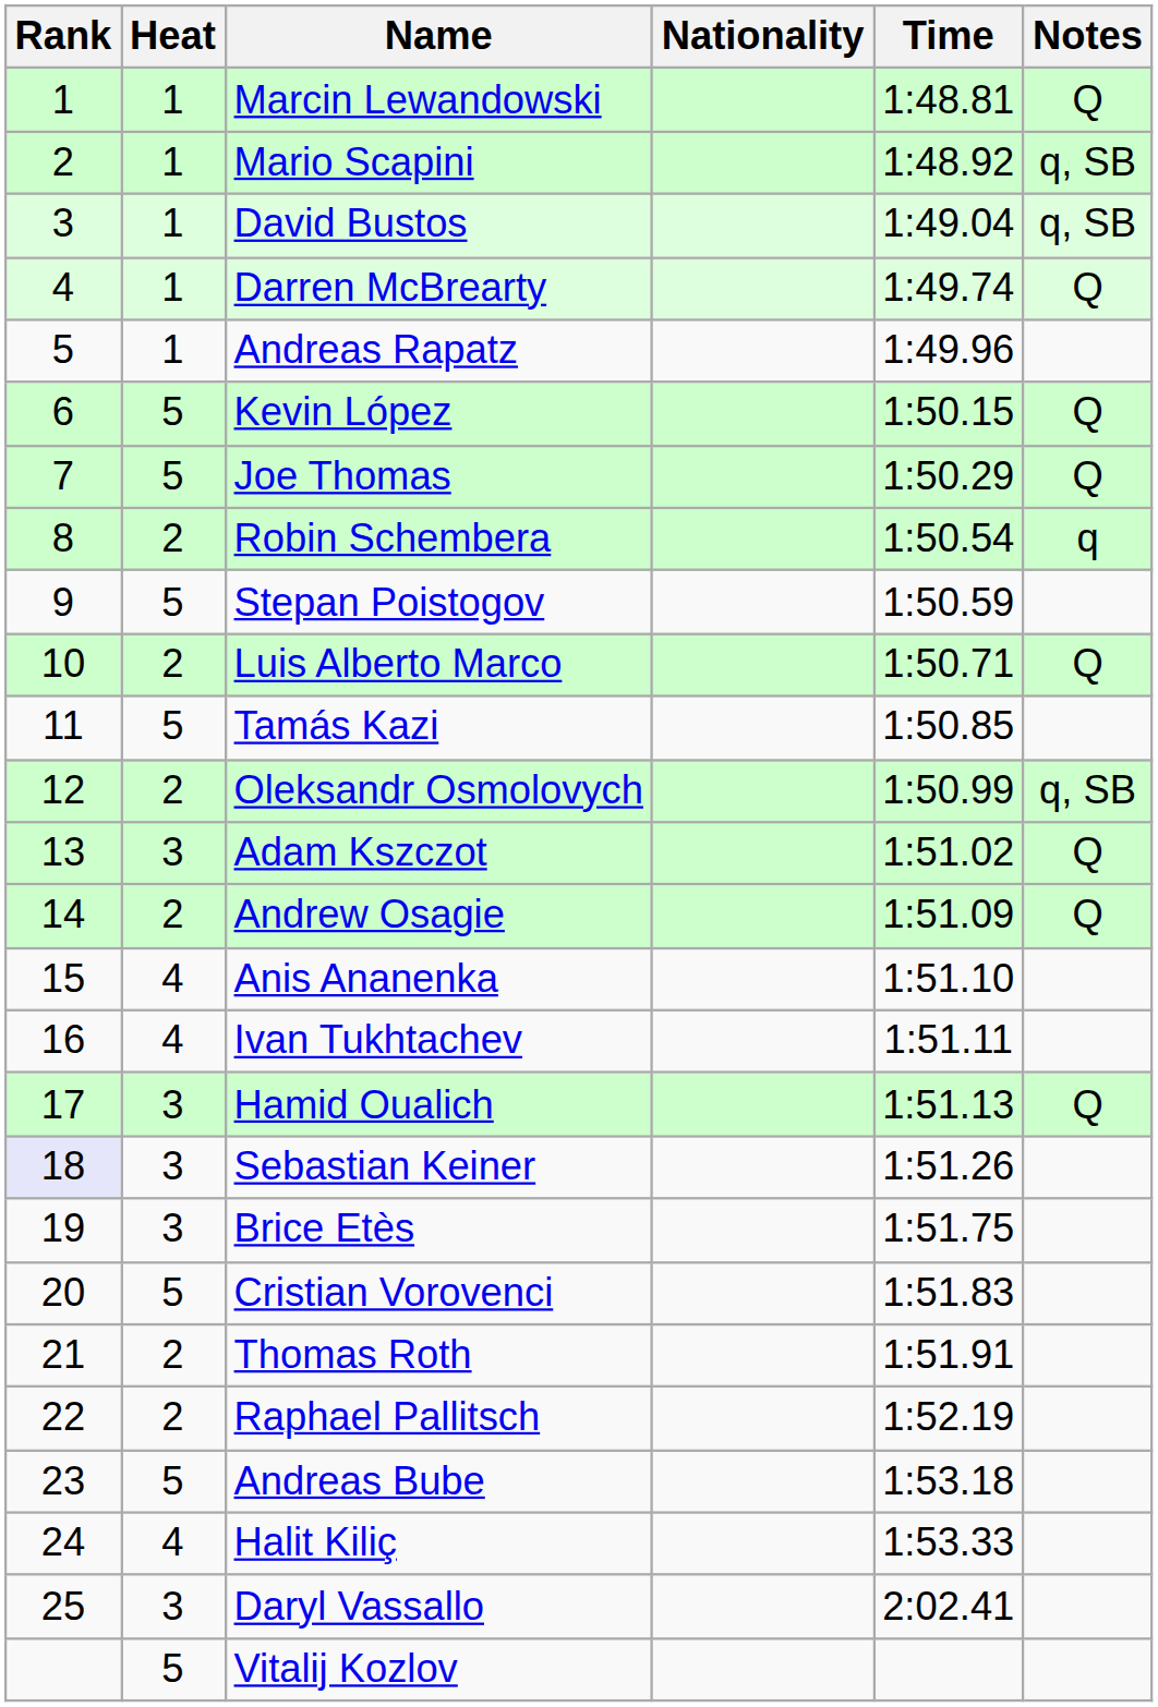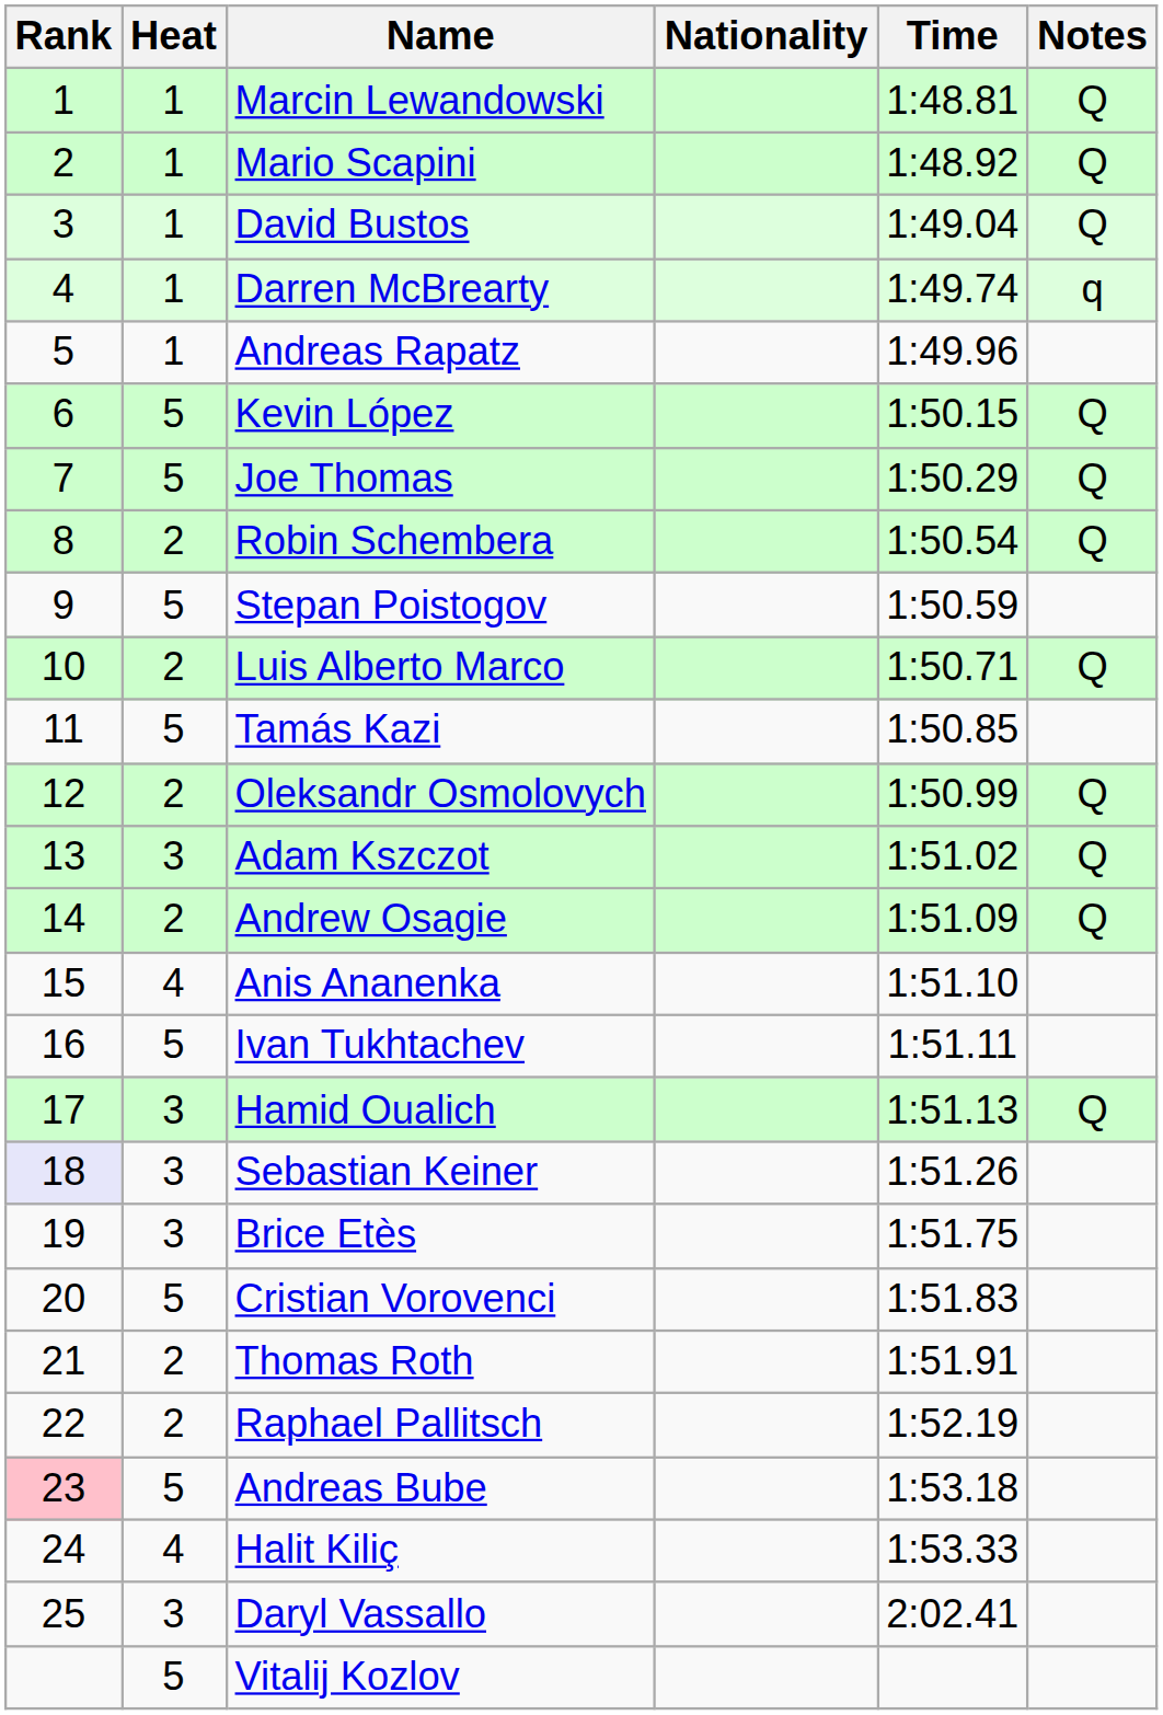Mario Scapini | Notes: q, SB -> Q
David Bustos | Notes: q, SB -> Q
Darren McBrearty | Notes: Q -> q
Robin Schembera | Notes: q -> Q
Oleksandr Osmolovych | Notes: q, SB -> Q
Ivan Tukhtachev | Heat: 4 -> 5
Andreas Bube | Rank: no background -> pink background
